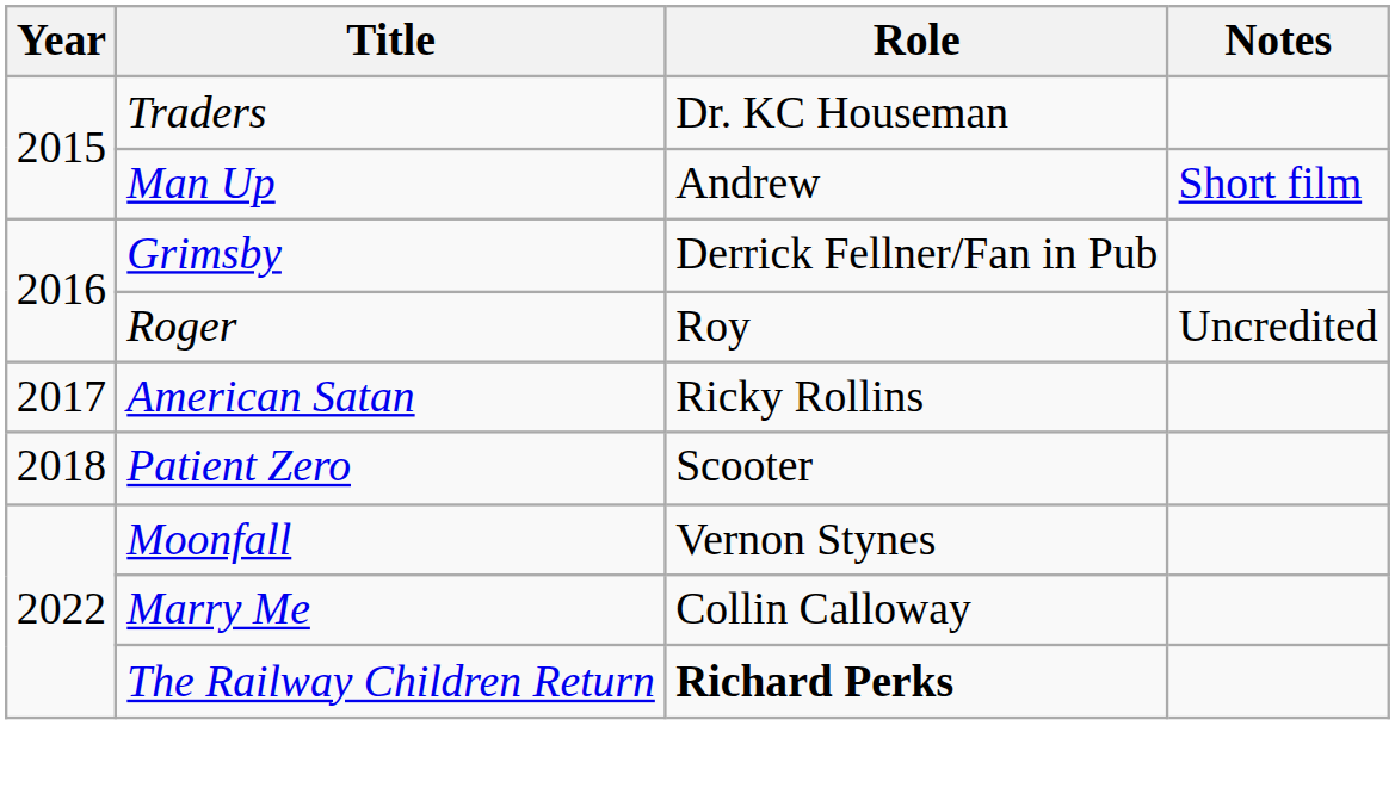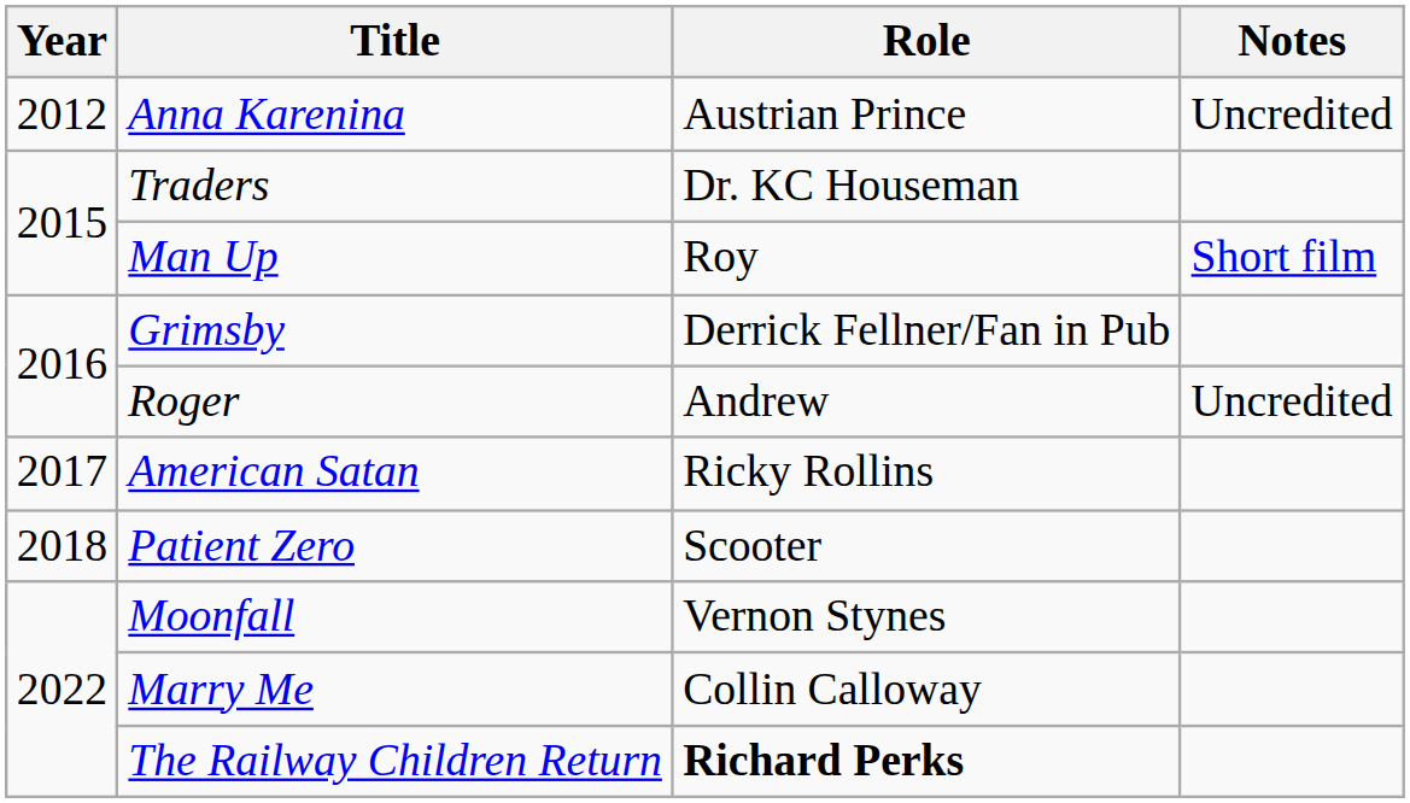+ row: 2012 | Anna Karenina | Austrian Prince | Uncredited
Man Up | Role: Andrew -> Roy
Roger | Role: Roy -> Andrew
